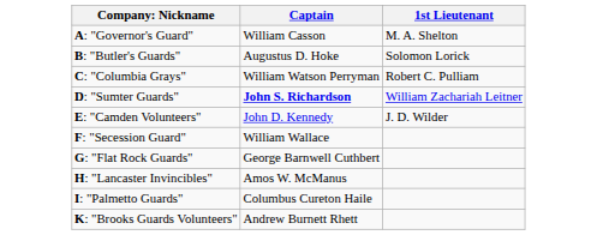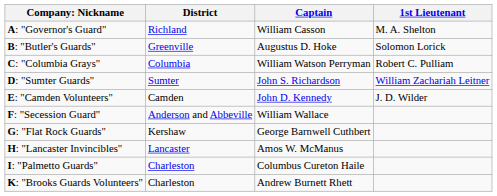+ column: District | Richland | Greenville | Columbia | Sumter | Camden | Anderson and Abbeville | Kershaw | Lancaster | Charleston | Charleston
D: "Sumter Guards" | Captain: bold -> normal
